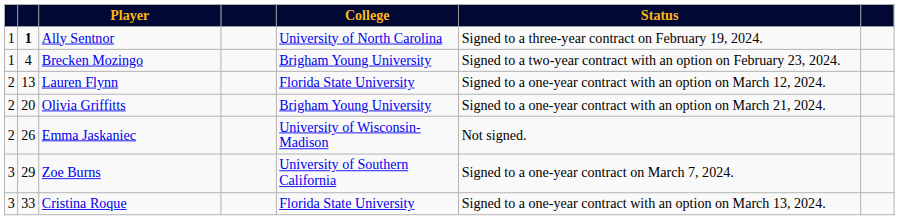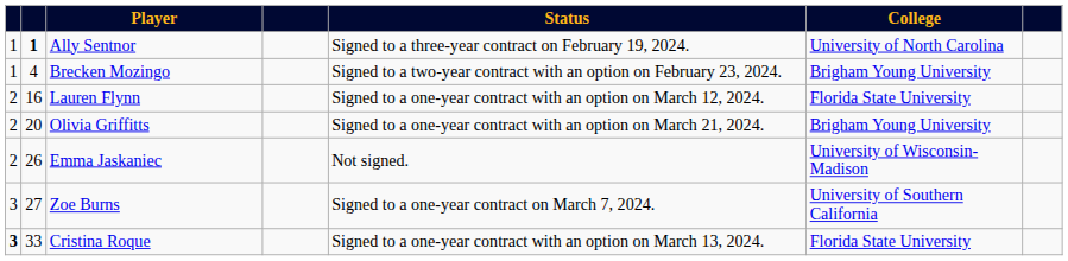columns swapped: College <-> Status
Lauren Flynn | column 2: 13 -> 16
Zoe Burns | column 2: 29 -> 27
Cristina Roque | column 1: normal -> bold
